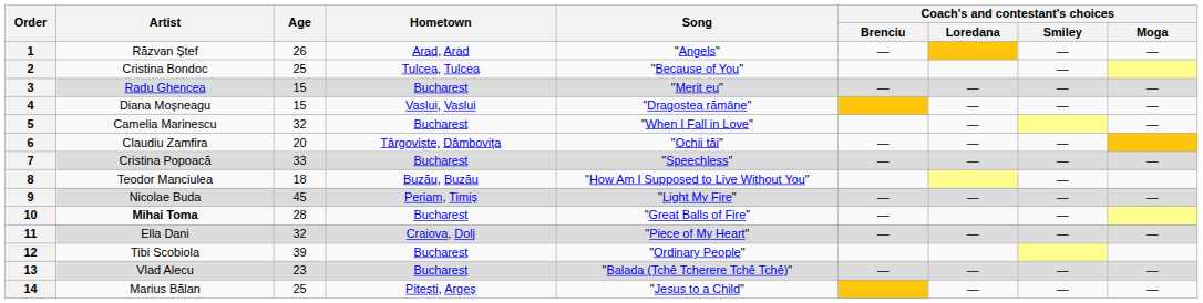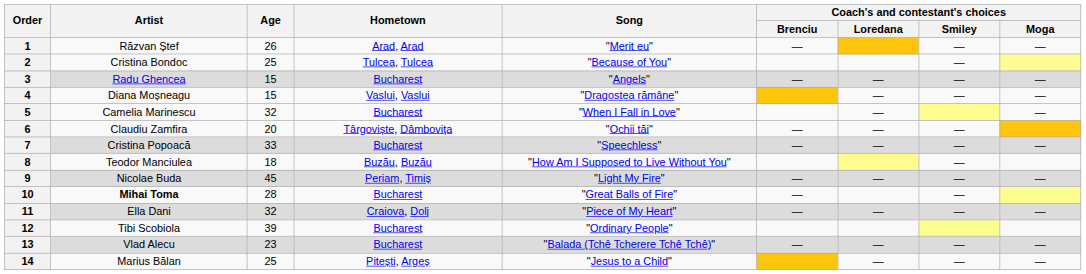1 | Song: "Angels" -> "Merit eu"
3 | Song: "Merit eu" -> "Angels"
